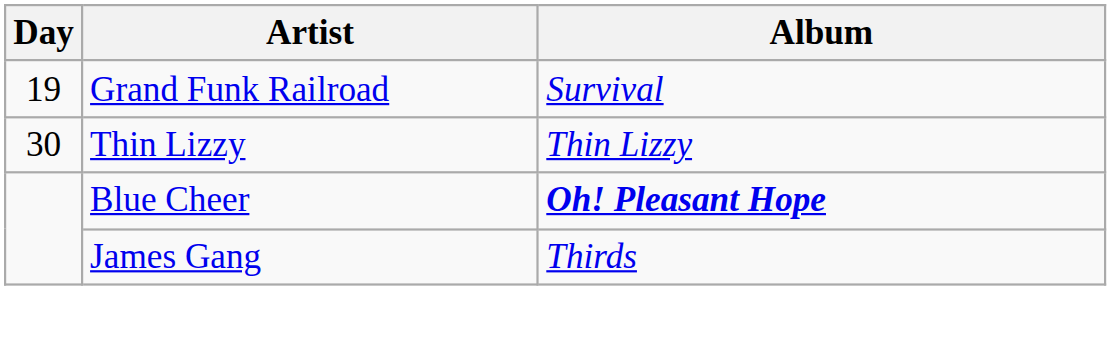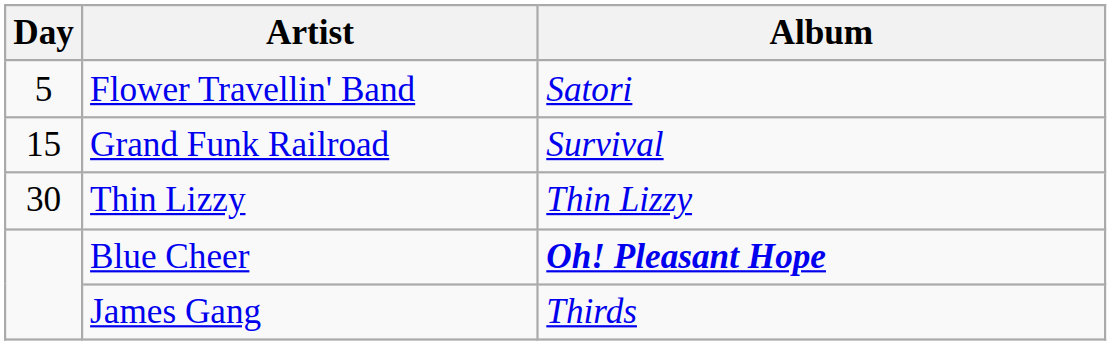+ row: 5 | Flower Travellin' Band | Satori
Grand Funk Railroad | Day: 19 -> 15
